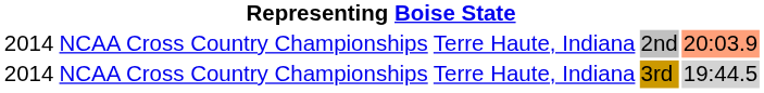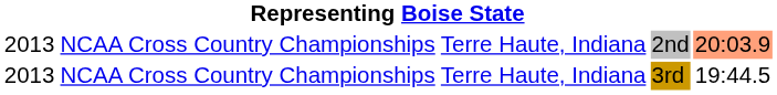2nd | column 1: 2014 -> 2013
3rd | column 1: 2014 -> 2013
3rd | column 5: lightgrey background -> no background
